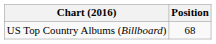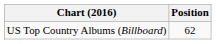US Top Country Albums (Billboard) | Position: 68 -> 62
